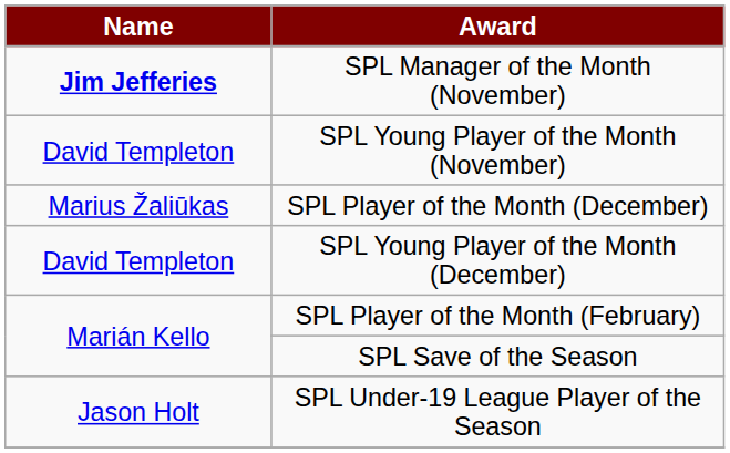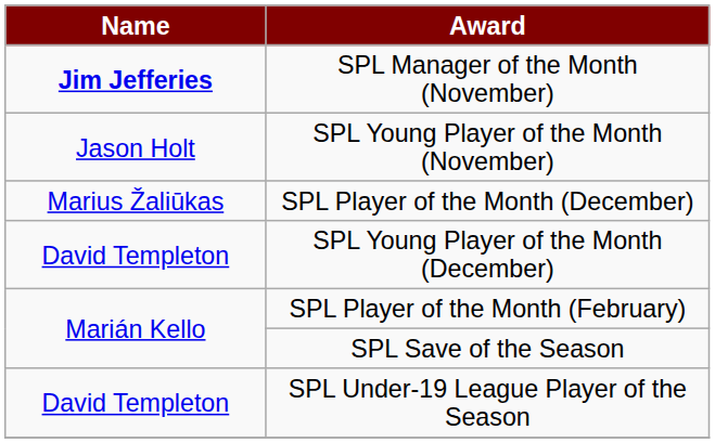SPL Young Player of the Month (November) | Name: David Templeton -> Jason Holt
SPL Under-19 League Player of the Season | Name: Jason Holt -> David Templeton
